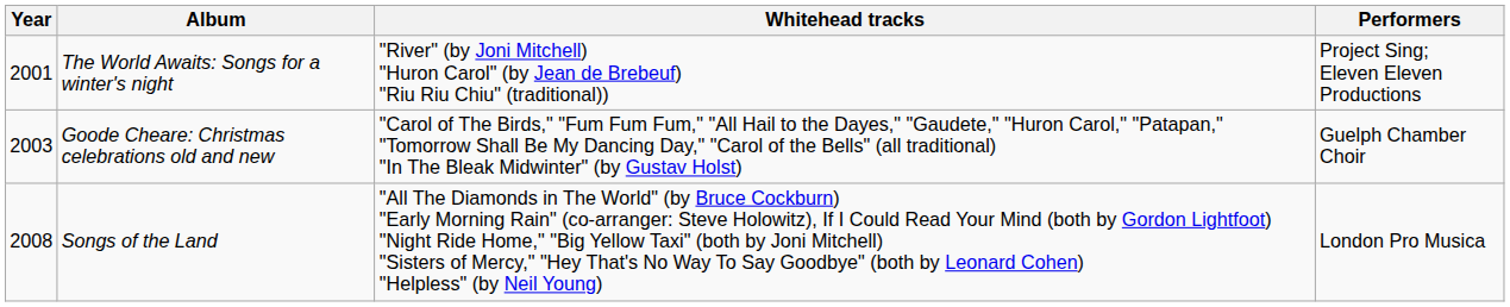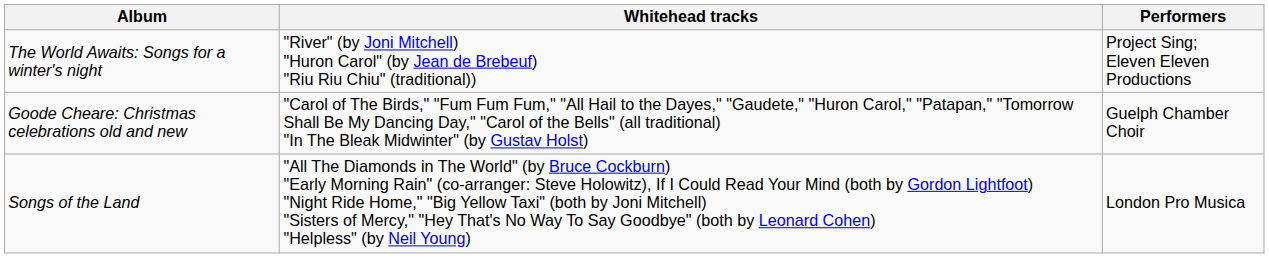- column: Year | 2001 | 2003 | 2008
